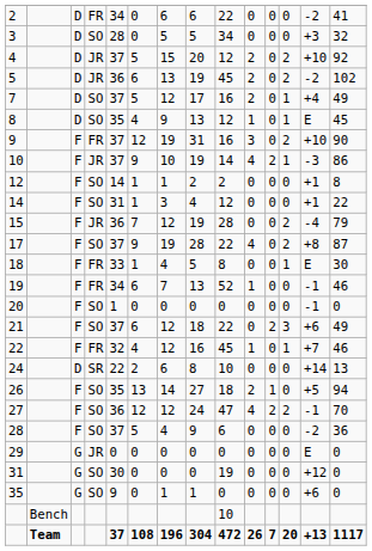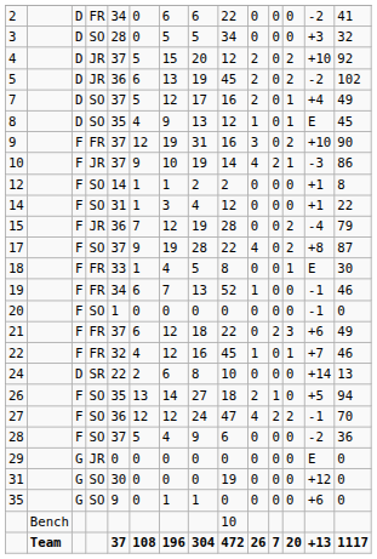21 | column 4: SO -> FR
